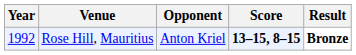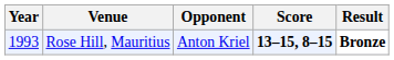Rose Hill, Mauritius | Year: 1992 -> 1993
